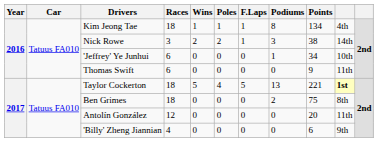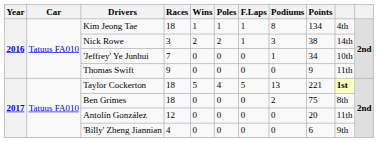'Jeffrey' Ye Junhui | Races: 6 -> 7
Thomas Swift | Races: 6 -> 9
